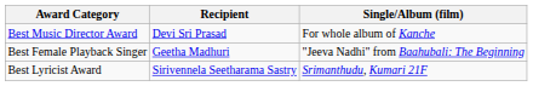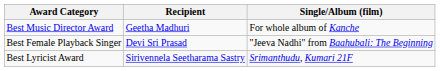Best Music Director Award | Recipient: Devi Sri Prasad -> Geetha Madhuri
Best Female Playback Singer | Recipient: Geetha Madhuri -> Devi Sri Prasad
